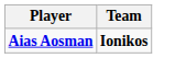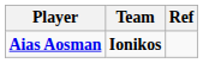+ column: Ref
